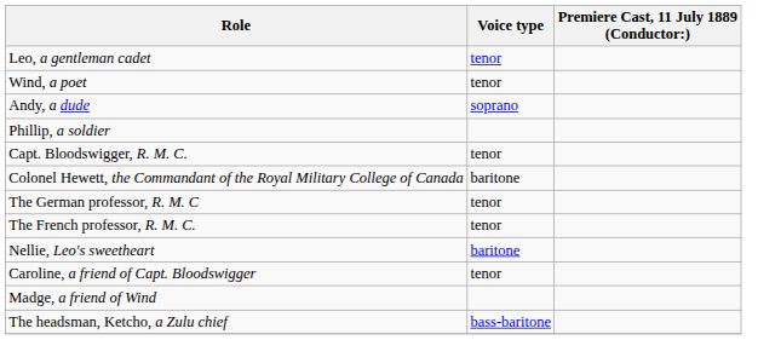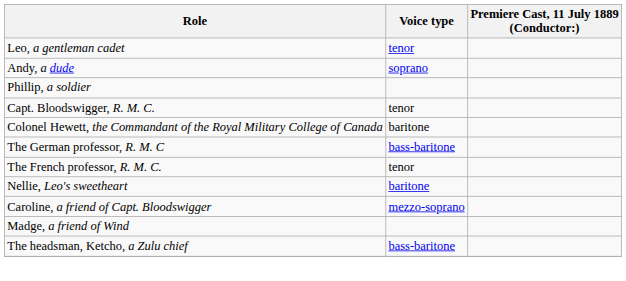- row: Wind, a poet | tenor
The German professor, R. M. C | Voice type: tenor -> bass-baritone
Caroline, a friend of Capt. Bloodswigger | Voice type: tenor -> mezzo-soprano
